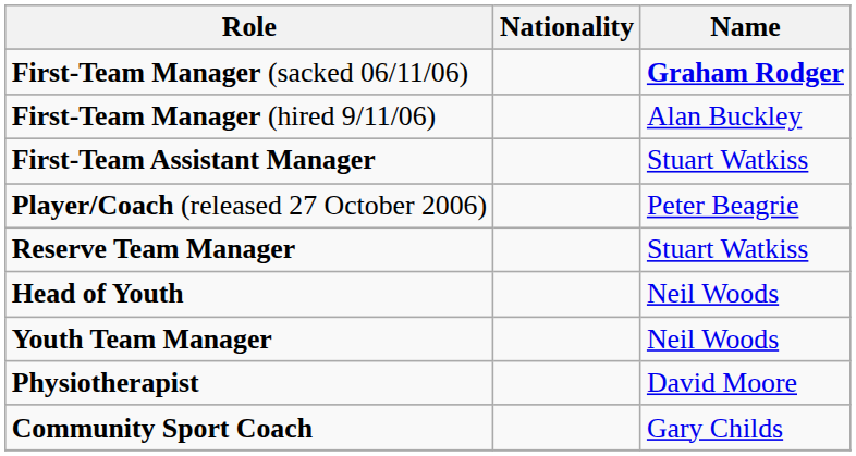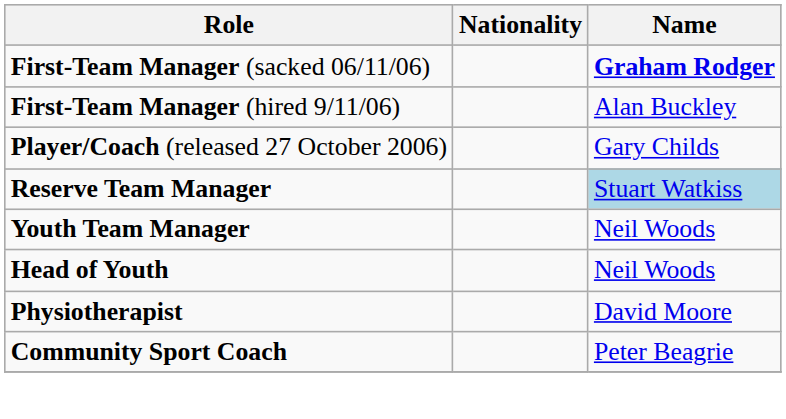- row: First-Team Assistant Manager | Stuart Watkiss
Player/Coach (released 27 October 2006) | Name: Peter Beagrie -> Gary Childs
Reserve Team Manager | Name: no background -> lightblue background
rows swapped: Head of Youth <-> Youth Team Manager
Community Sport Coach | Name: Gary Childs -> Peter Beagrie
